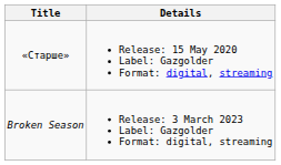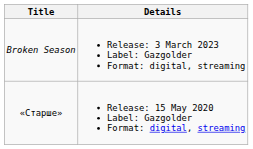rows swapped: «Старше» <-> Broken Season
